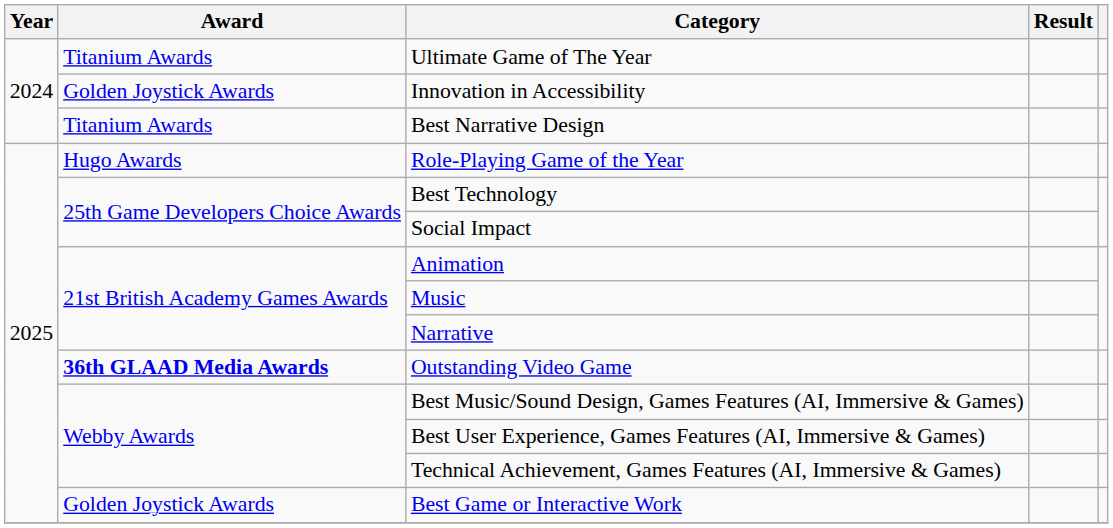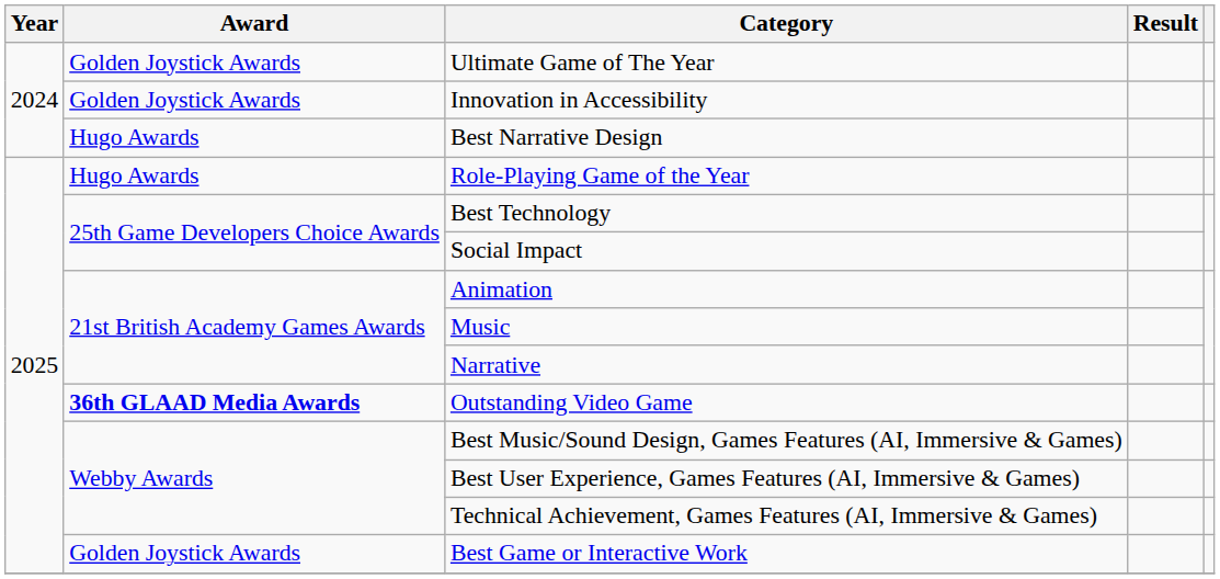Ultimate Game of The Year | Award: Titanium Awards -> Golden Joystick Awards
Best Narrative Design | Award: Titanium Awards -> Hugo Awards
